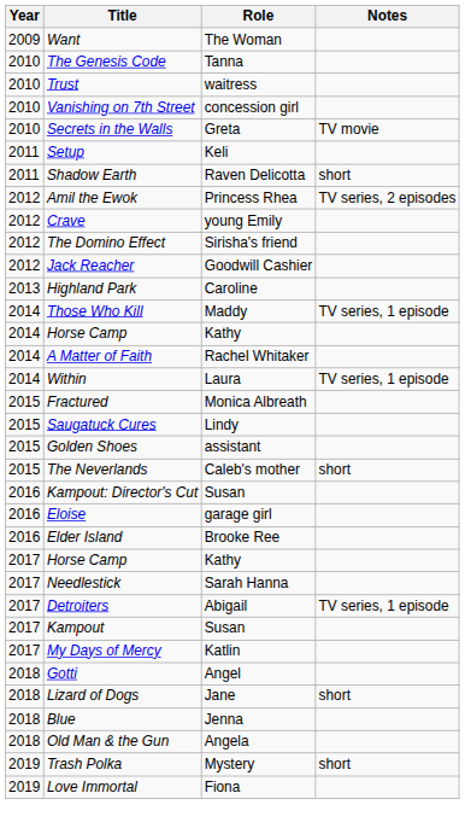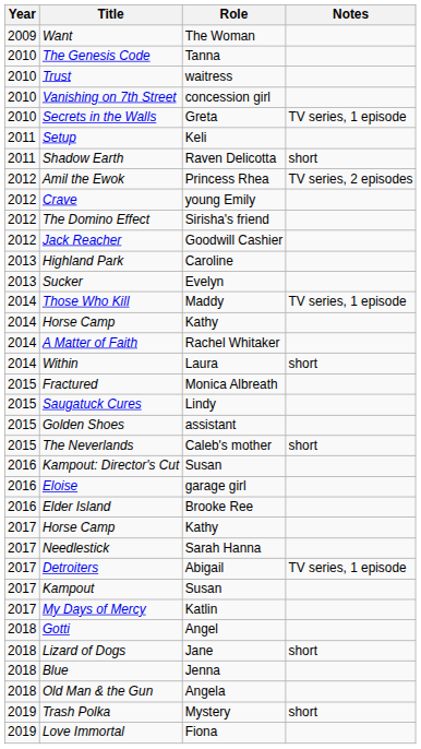Secrets in the Walls | Notes: TV movie -> TV series, 1 episode
+ row: 2013 | Sucker | Evelyn
Within | Notes: TV series, 1 episode -> short
